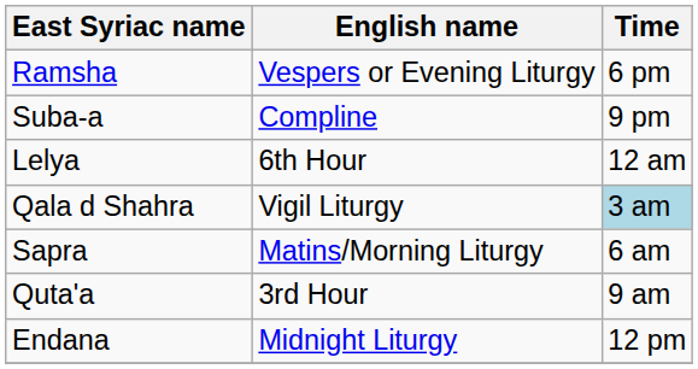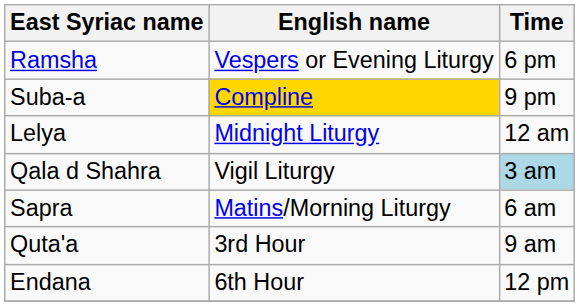Suba-a | English name: no background -> gold background
Lelya | English name: 6th Hour -> Midnight Liturgy
Endana | English name: Midnight Liturgy -> 6th Hour
